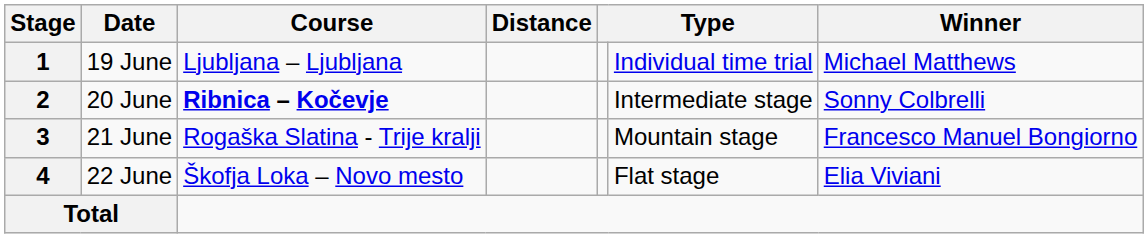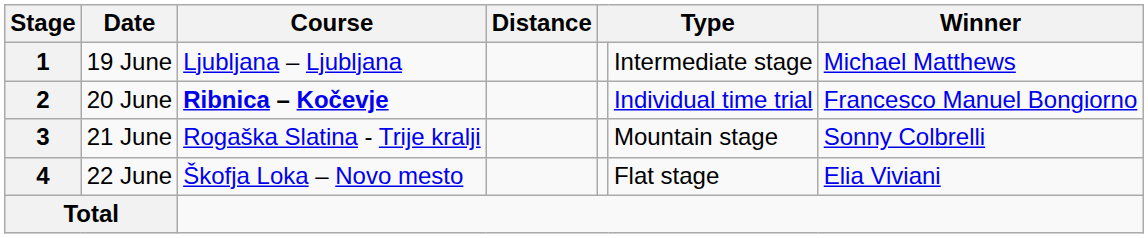1 | column 6: Individual time trial -> Intermediate stage
2 | column 6: Intermediate stage -> Individual time trial
2 | Winner: Sonny Colbrelli -> Francesco Manuel Bongiorno
3 | Winner: Francesco Manuel Bongiorno -> Sonny Colbrelli
